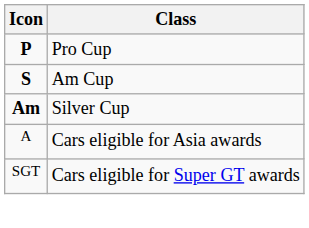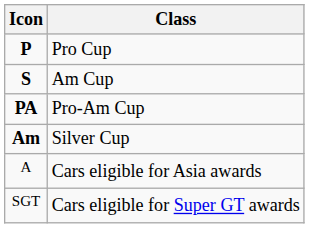+ row: PA | Pro-Am Cup
